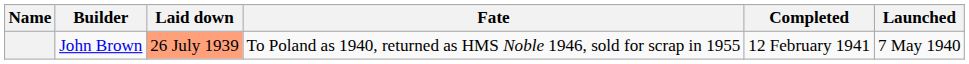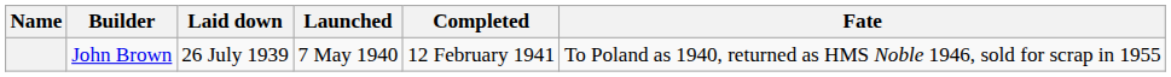columns swapped: Launched <-> Fate
John Brown | Laid down: lightsalmon background -> no background
